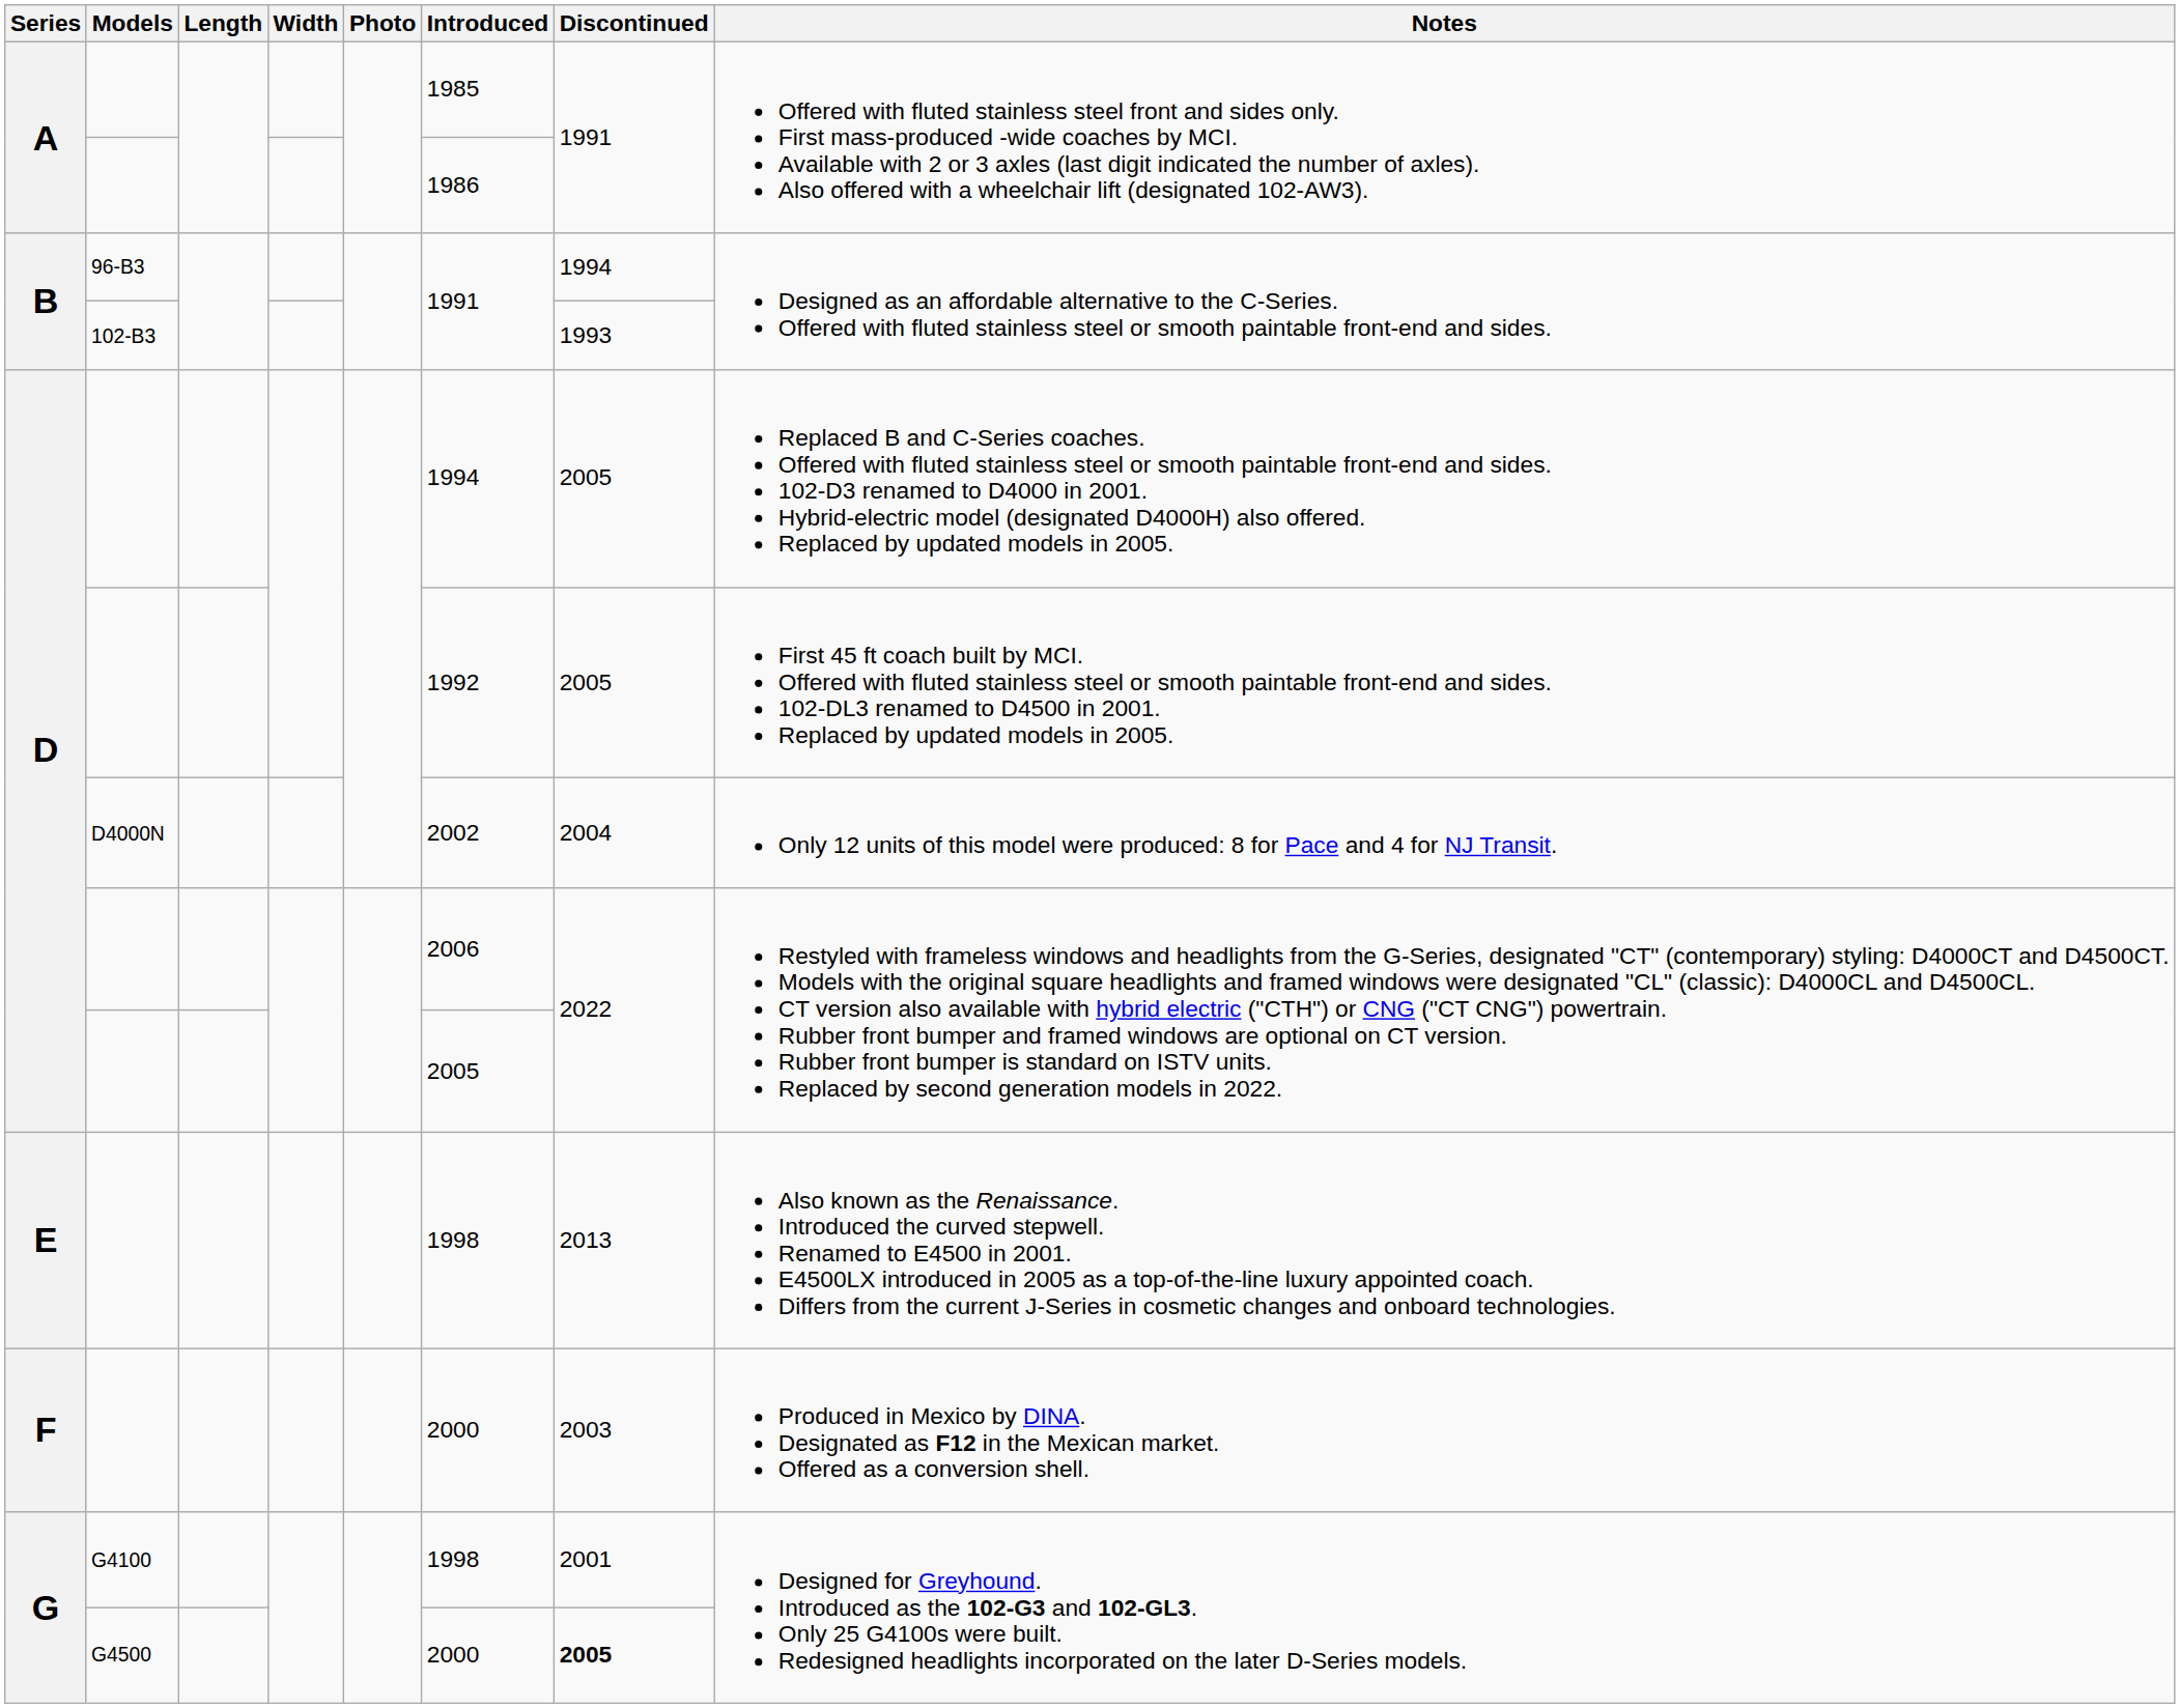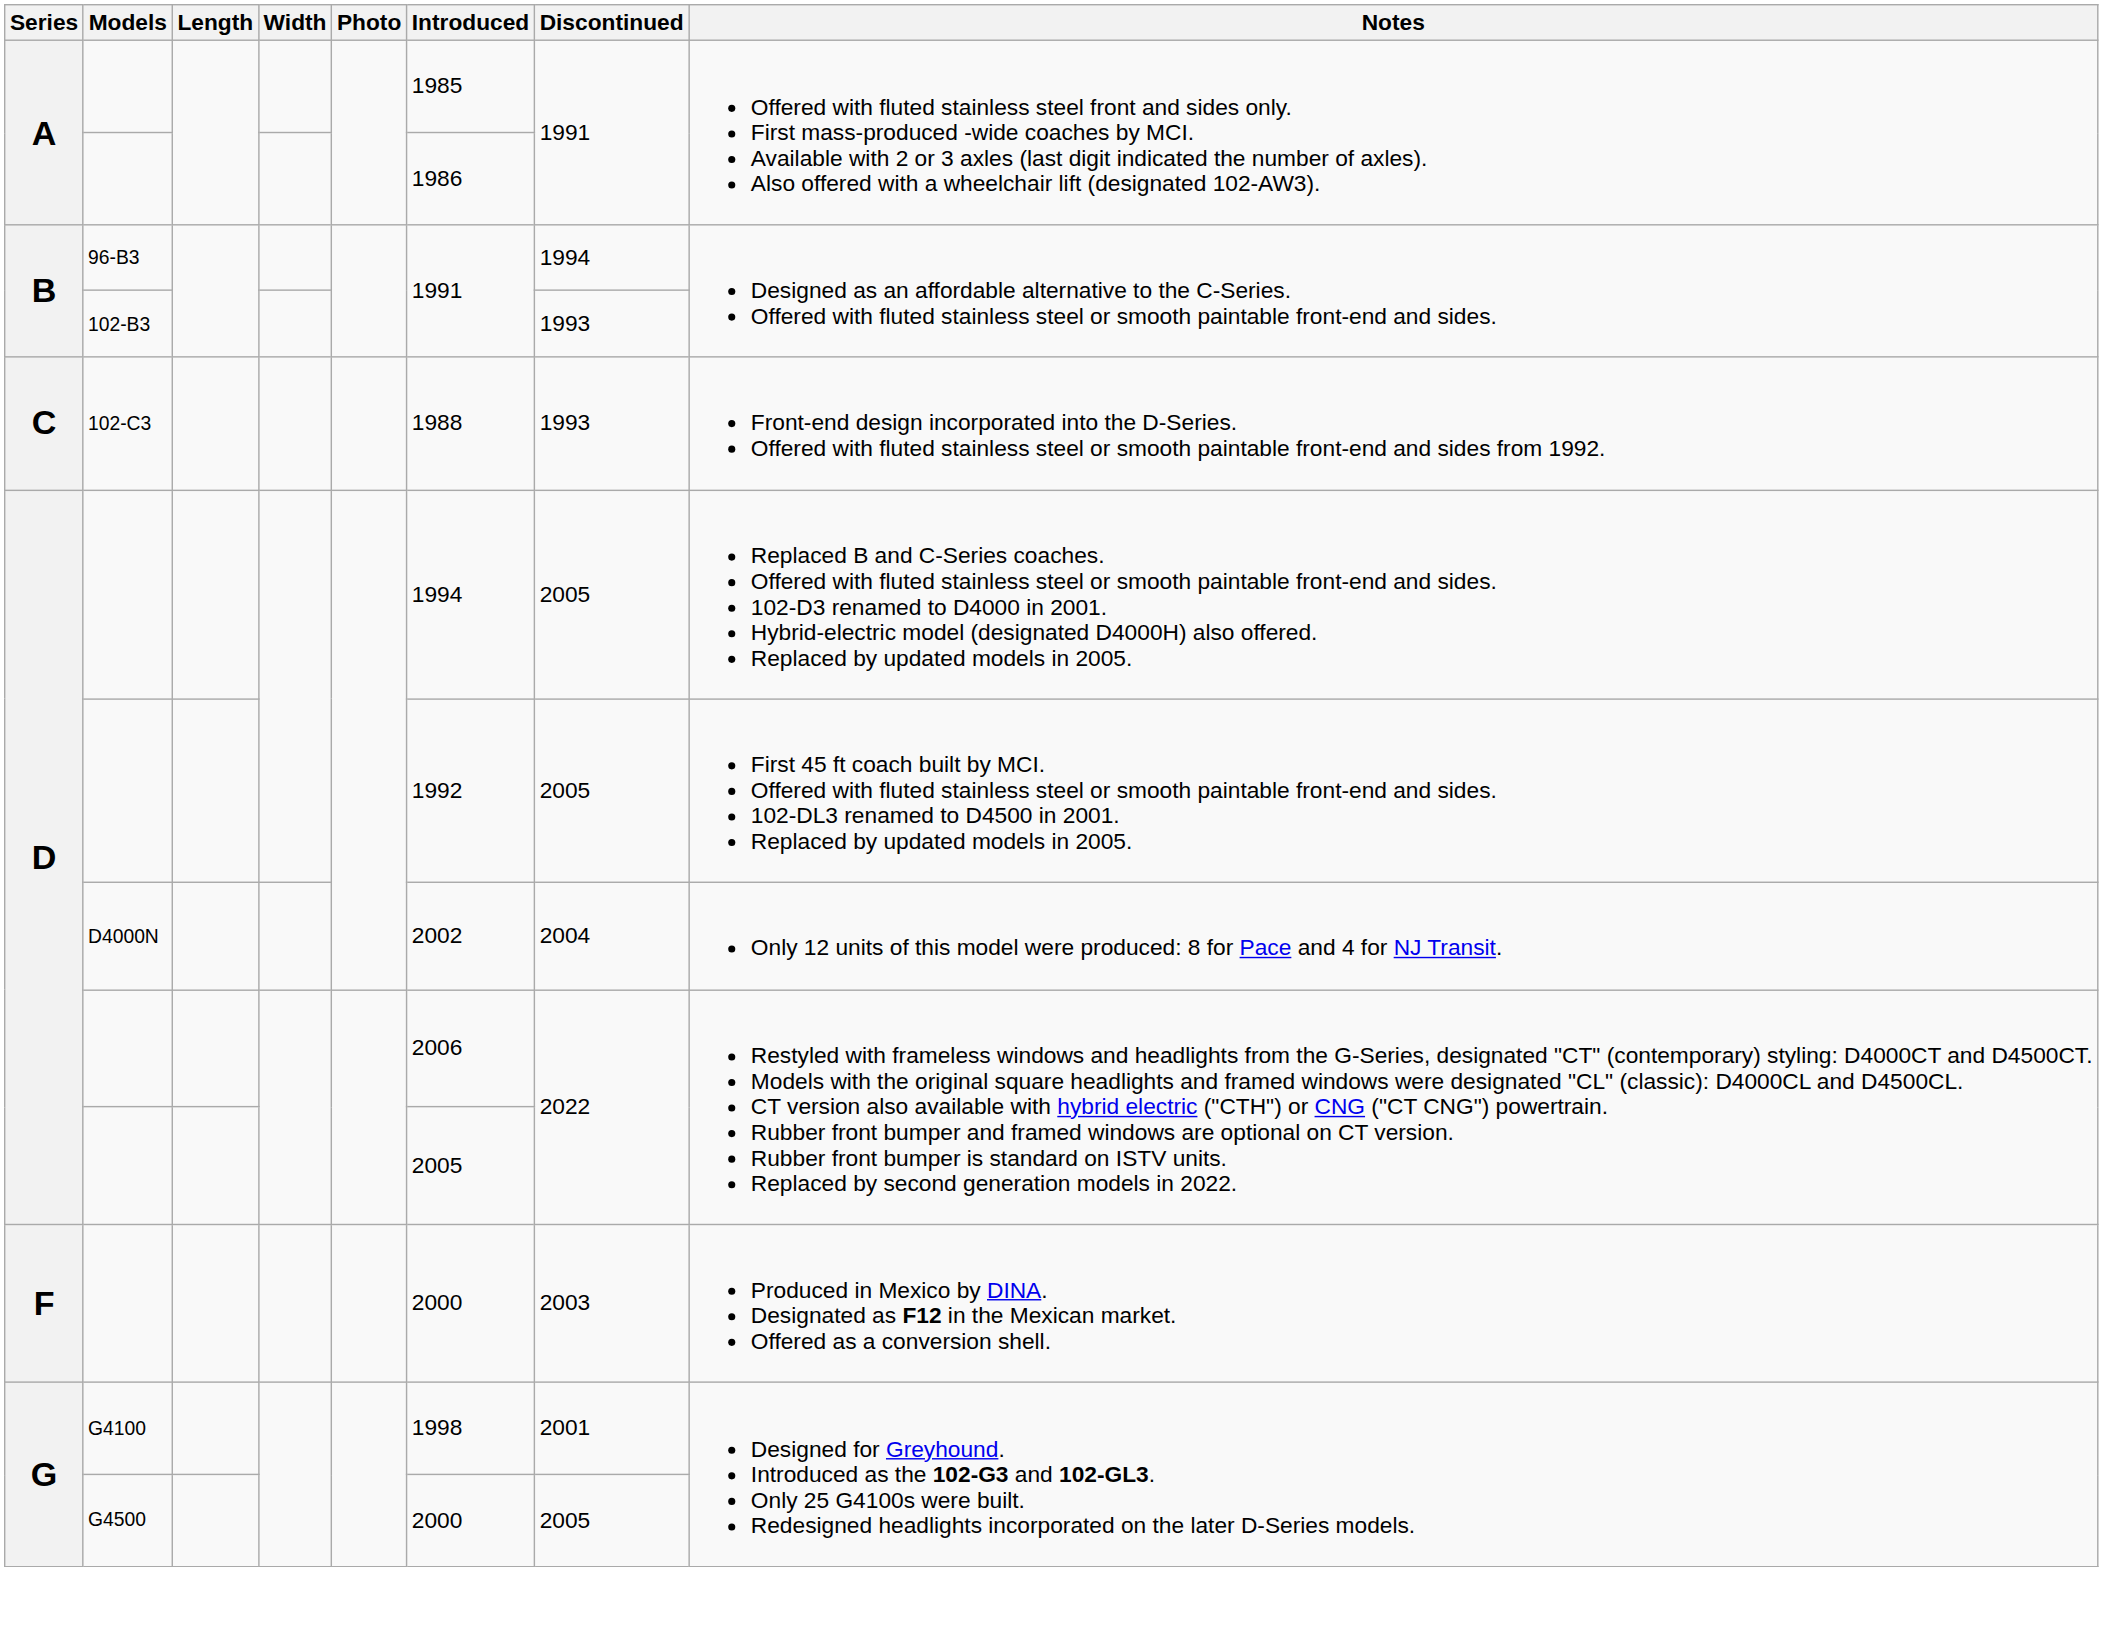+ row: C | 102-C3 | 1988 | 1993 | Front-end design incorporated into the D-Series. Offered with fluted stainless steel or smooth paintable front-end and sides from 1992.
- row: E | 1998 | 2013 | Also known as the Renaissance. Introduced the curved stepwell. Renamed to E4500 in 2001. E4500LX introduced in 2005 as a top-of-the-line luxury appointed coach. Differs from the current J-Series in cosmetic changes and onboard technologies.
G / G4500 | Discontinued: bold -> normal
